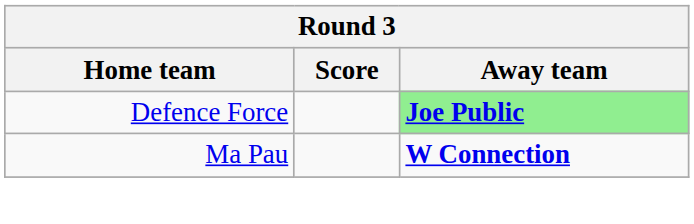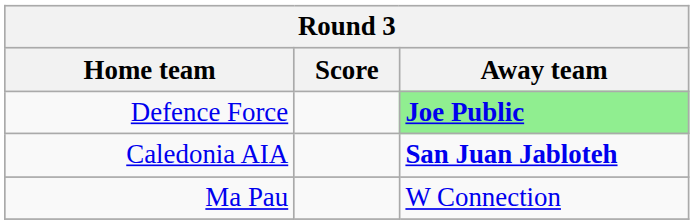+ row: Caledonia AIA | San Juan Jabloteh
Ma Pau | Away team: bold -> normal
